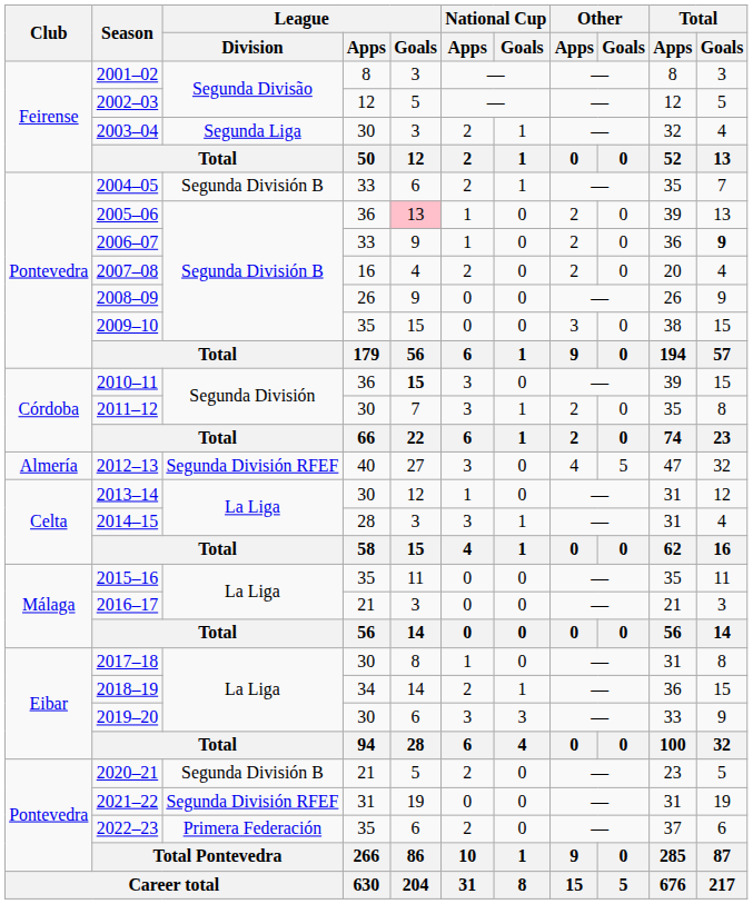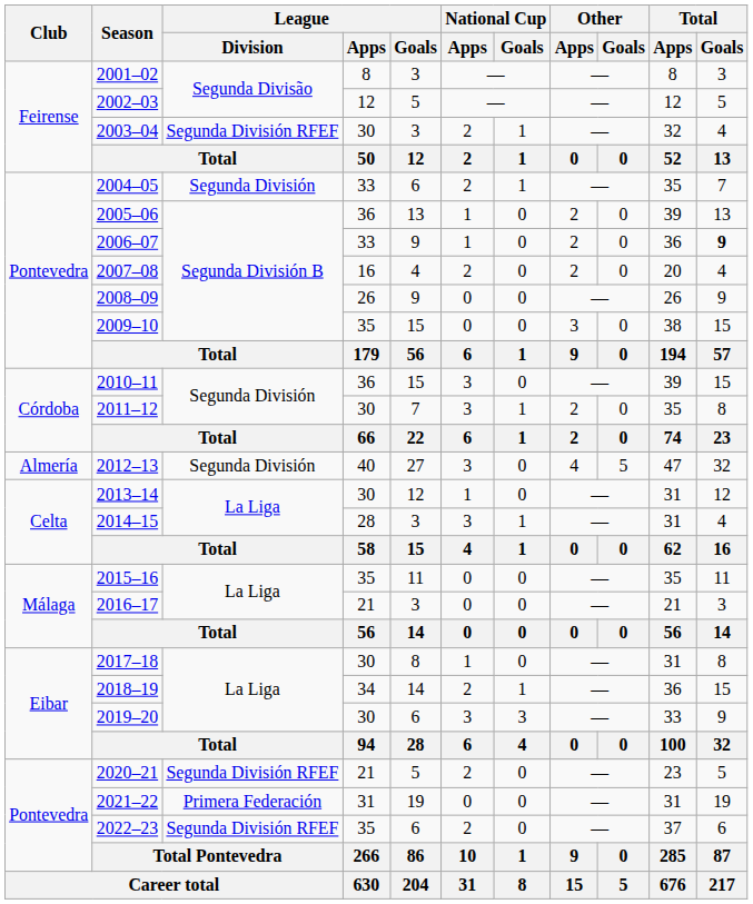2003–04 | League / Division: Segunda Liga -> Segunda División RFEF
2004–05 | League / Division: Segunda División B -> Segunda División
2005–06 | League / Goals: pink background -> no background
2010–11 | League / Goals: bold -> normal
2012–13 | League / Division: Segunda División RFEF -> Segunda División
2020–21 | League / Division: Segunda División B -> Segunda División RFEF
2021–22 | League / Division: Segunda División RFEF -> Primera Federación
2022–23 | League / Division: Primera Federación -> Segunda División RFEF
